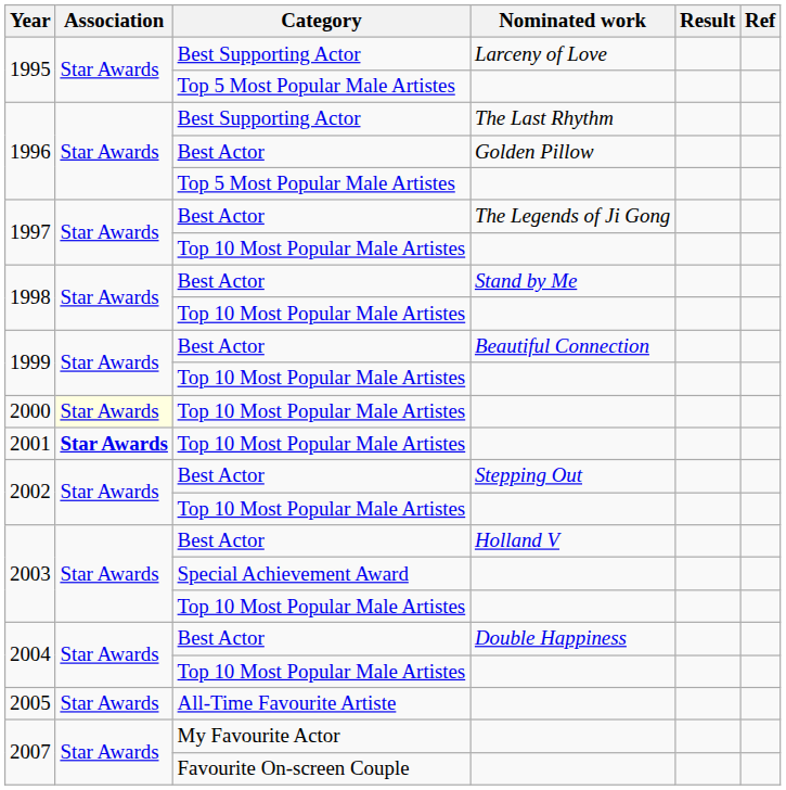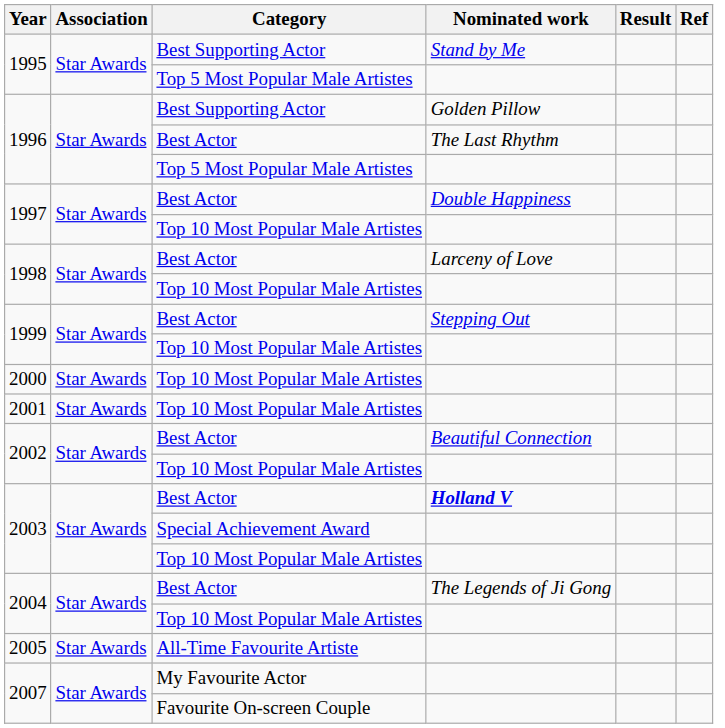1995 / Best Supporting Actor | Nominated work: Larceny of Love -> Stand by Me
1996 / Best Supporting Actor | Nominated work: The Last Rhythm -> Golden Pillow
1996 / Best Actor | Nominated work: Golden Pillow -> The Last Rhythm
1997 / Best Actor | Nominated work: The Legends of Ji Gong -> Double Happiness
1998 / Best Actor | Nominated work: Stand by Me -> Larceny of Love
1999 / Best Actor | Nominated work: Beautiful Connection -> Stepping Out
2000 | Association: lightyellow background -> no background
2001 | Association: bold -> normal
2002 / Best Actor | Nominated work: Stepping Out -> Beautiful Connection
2003 / Best Actor | Nominated work: normal -> bold
2004 / Best Actor | Nominated work: Double Happiness -> The Legends of Ji Gong
